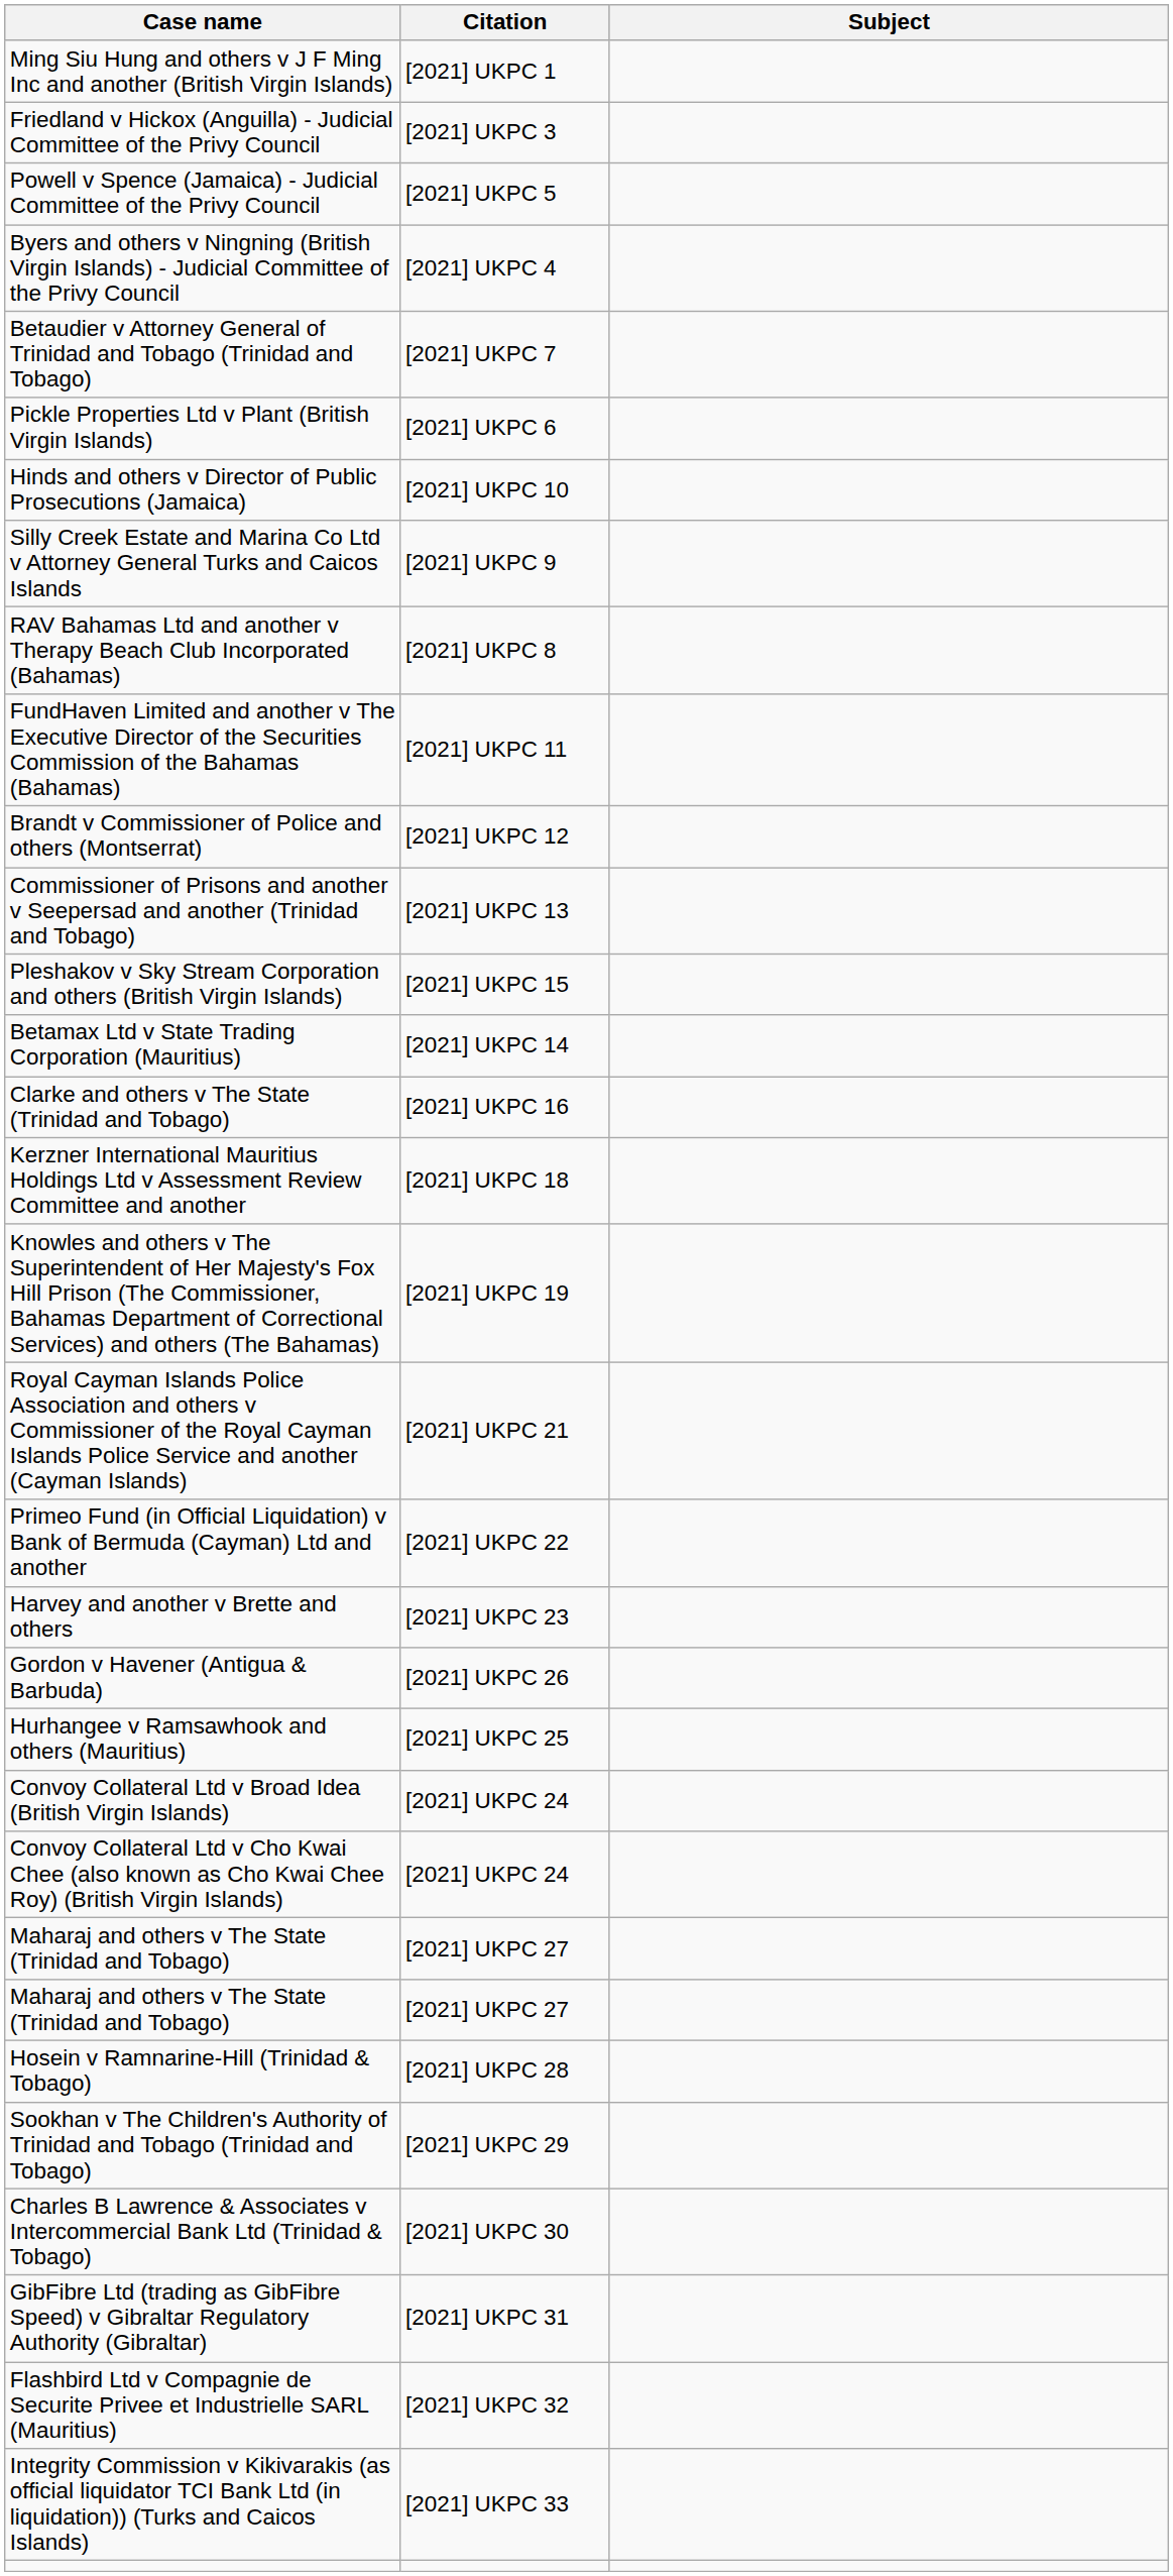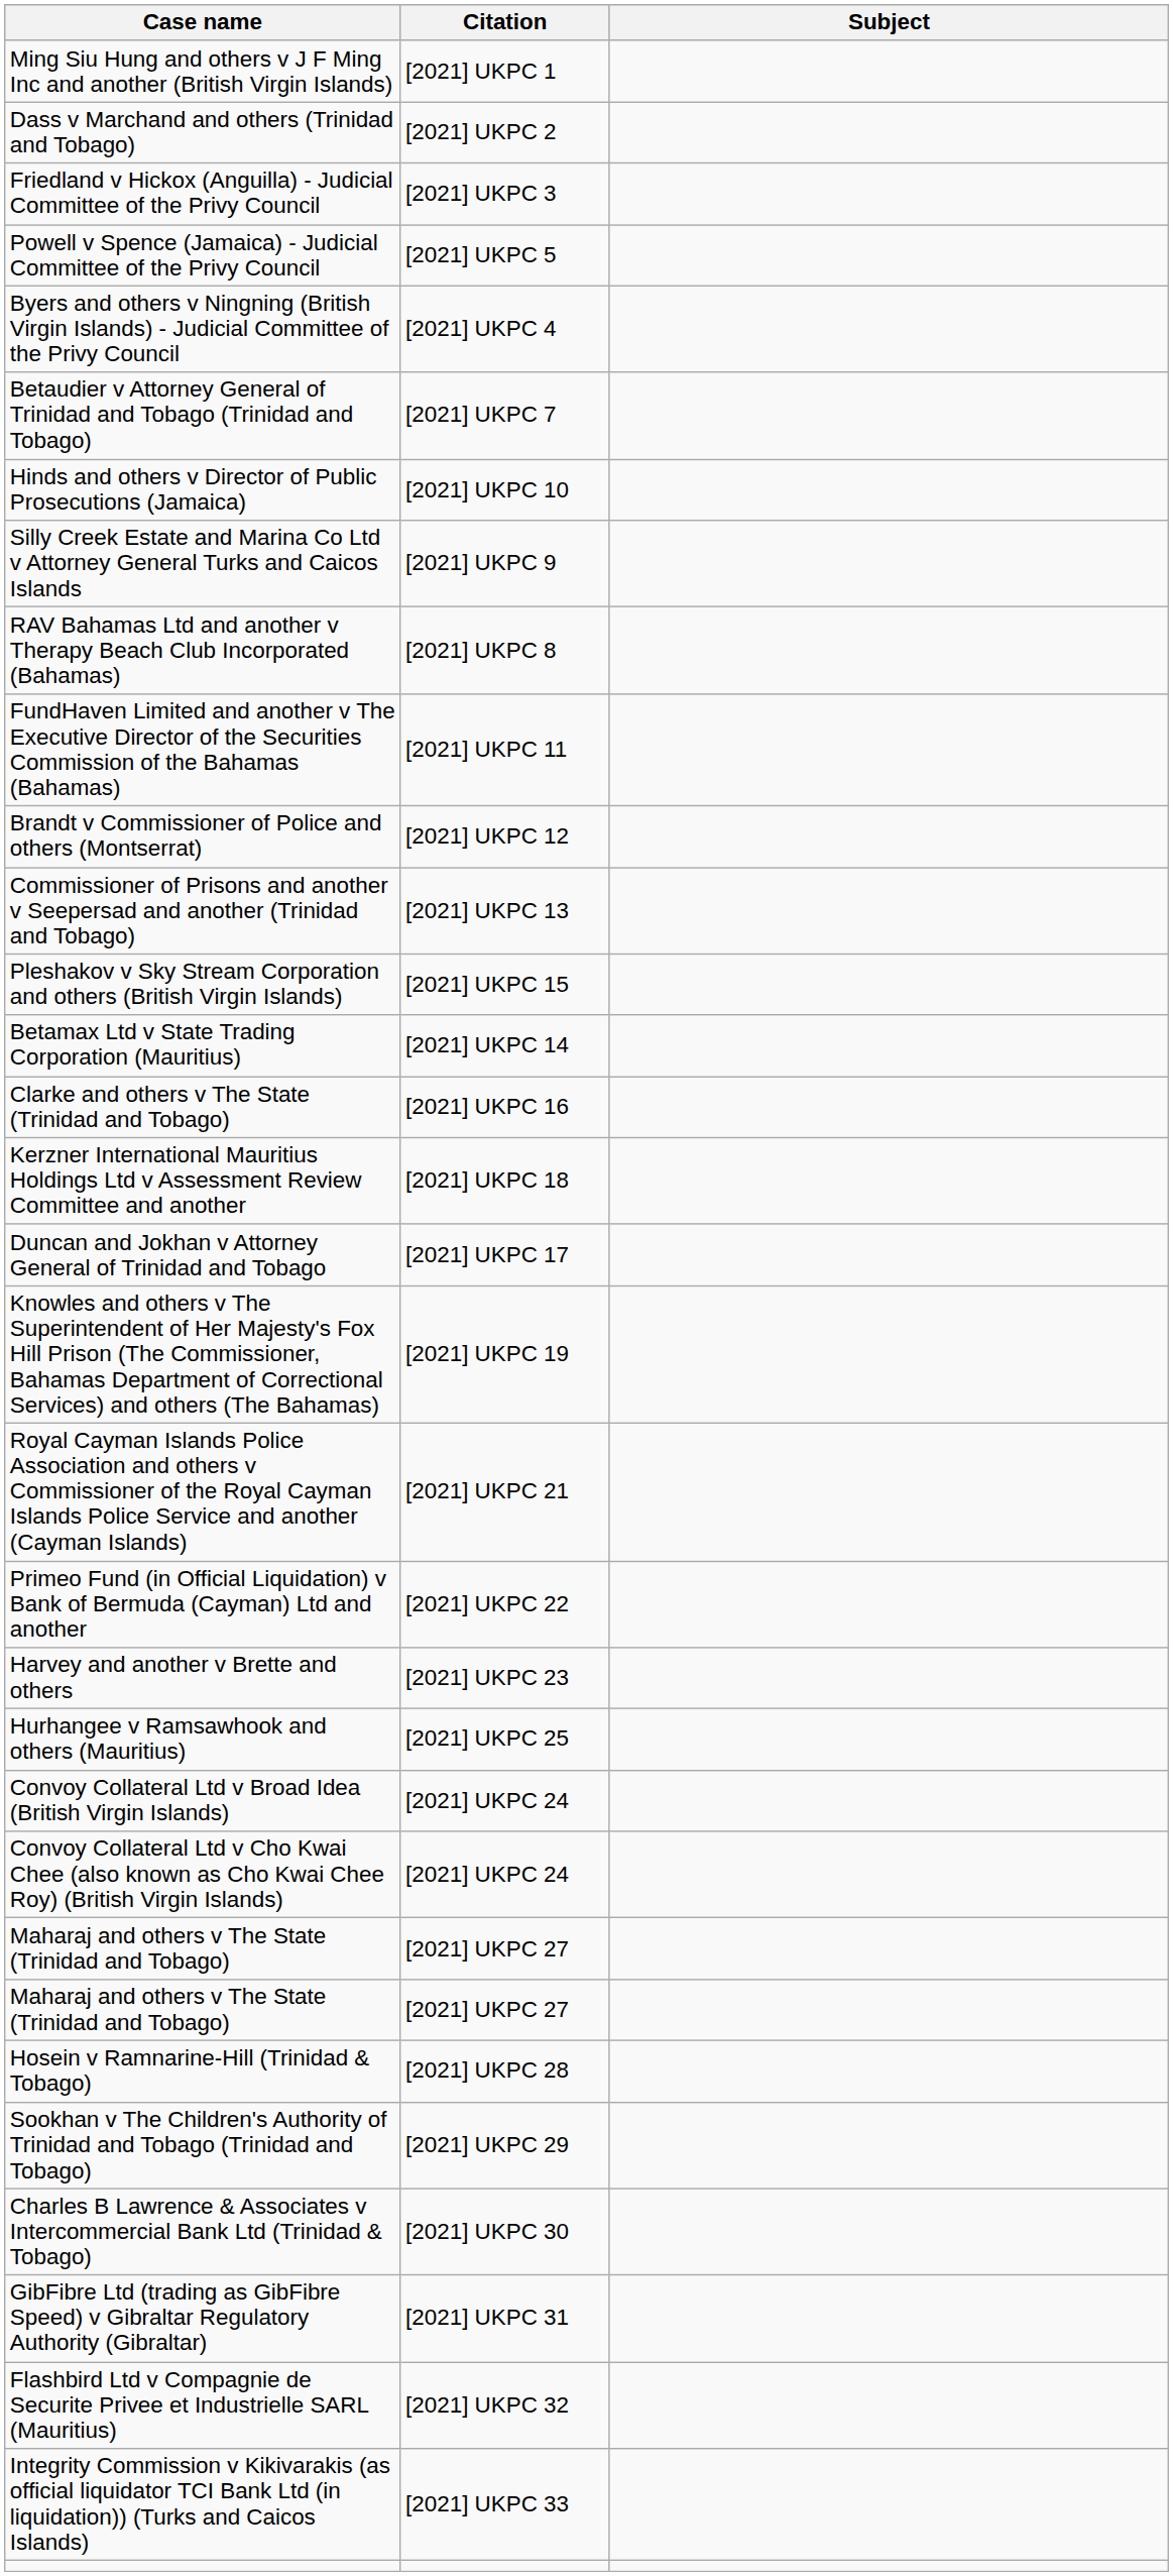+ row: Dass v Marchand and others (Trinidad and Tobago) | [2021] UKPC 2
- row: Pickle Properties Ltd v Plant (British Virgin Islands) | [2021] UKPC 6
+ row: Duncan and Jokhan v Attorney General of Trinidad and Tobago | [2021] UKPC 17
- row: Gordon v Havener (Antigua & Barbuda) | [2021] UKPC 26
